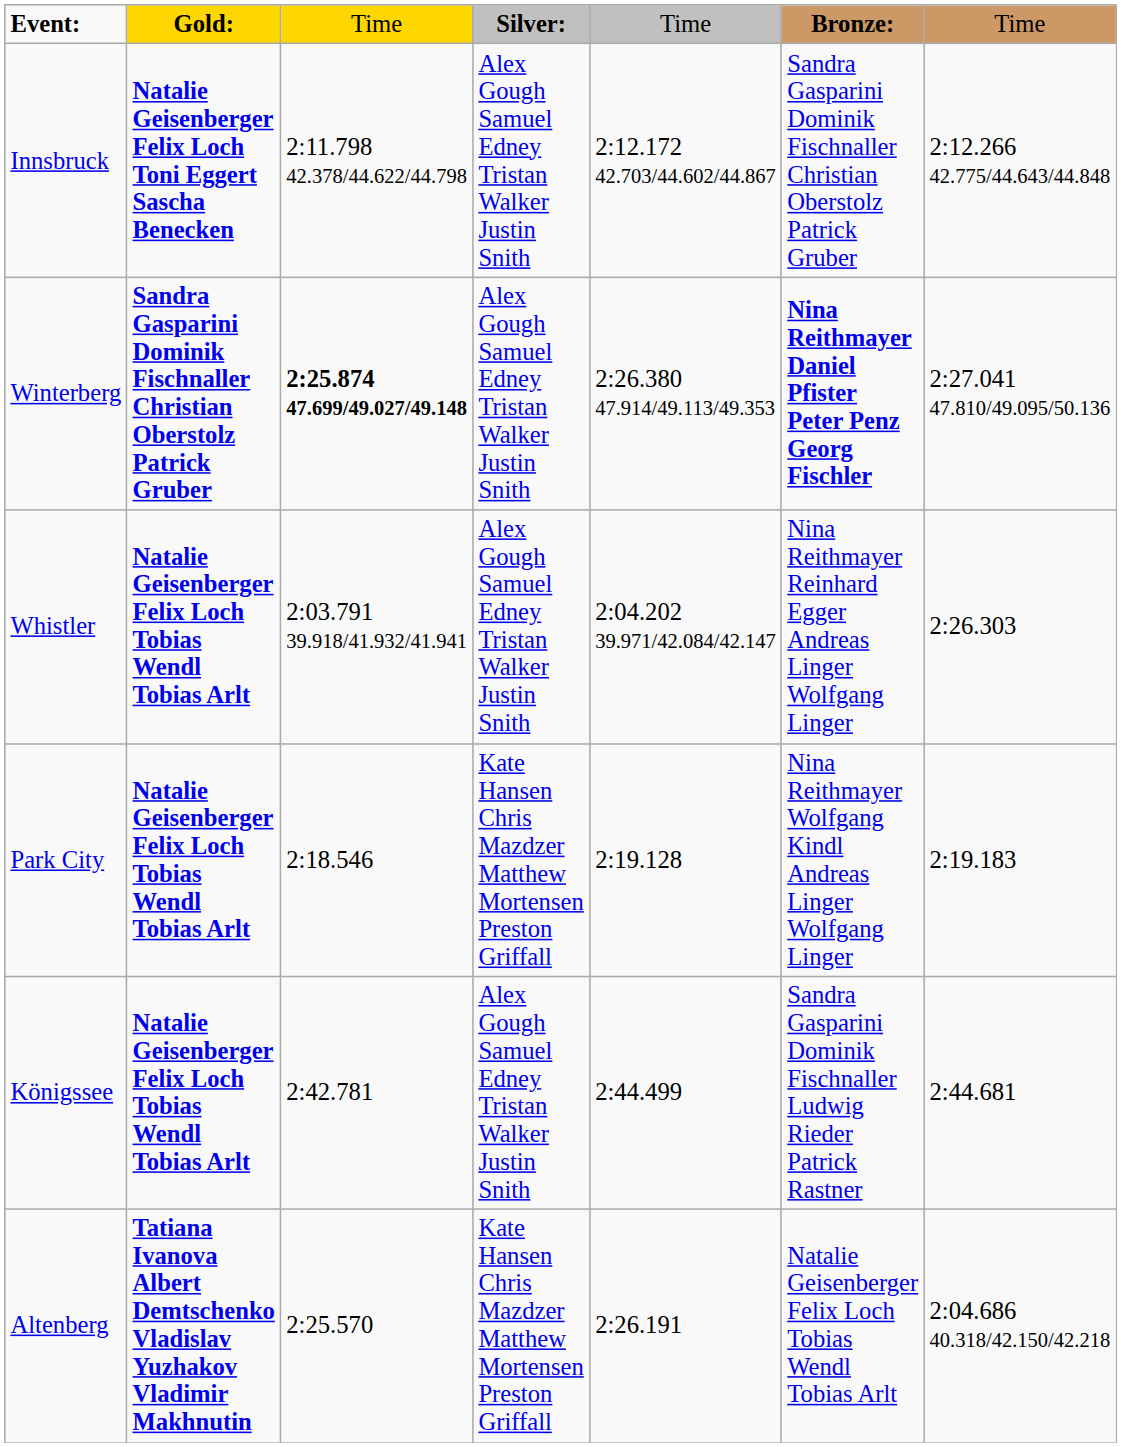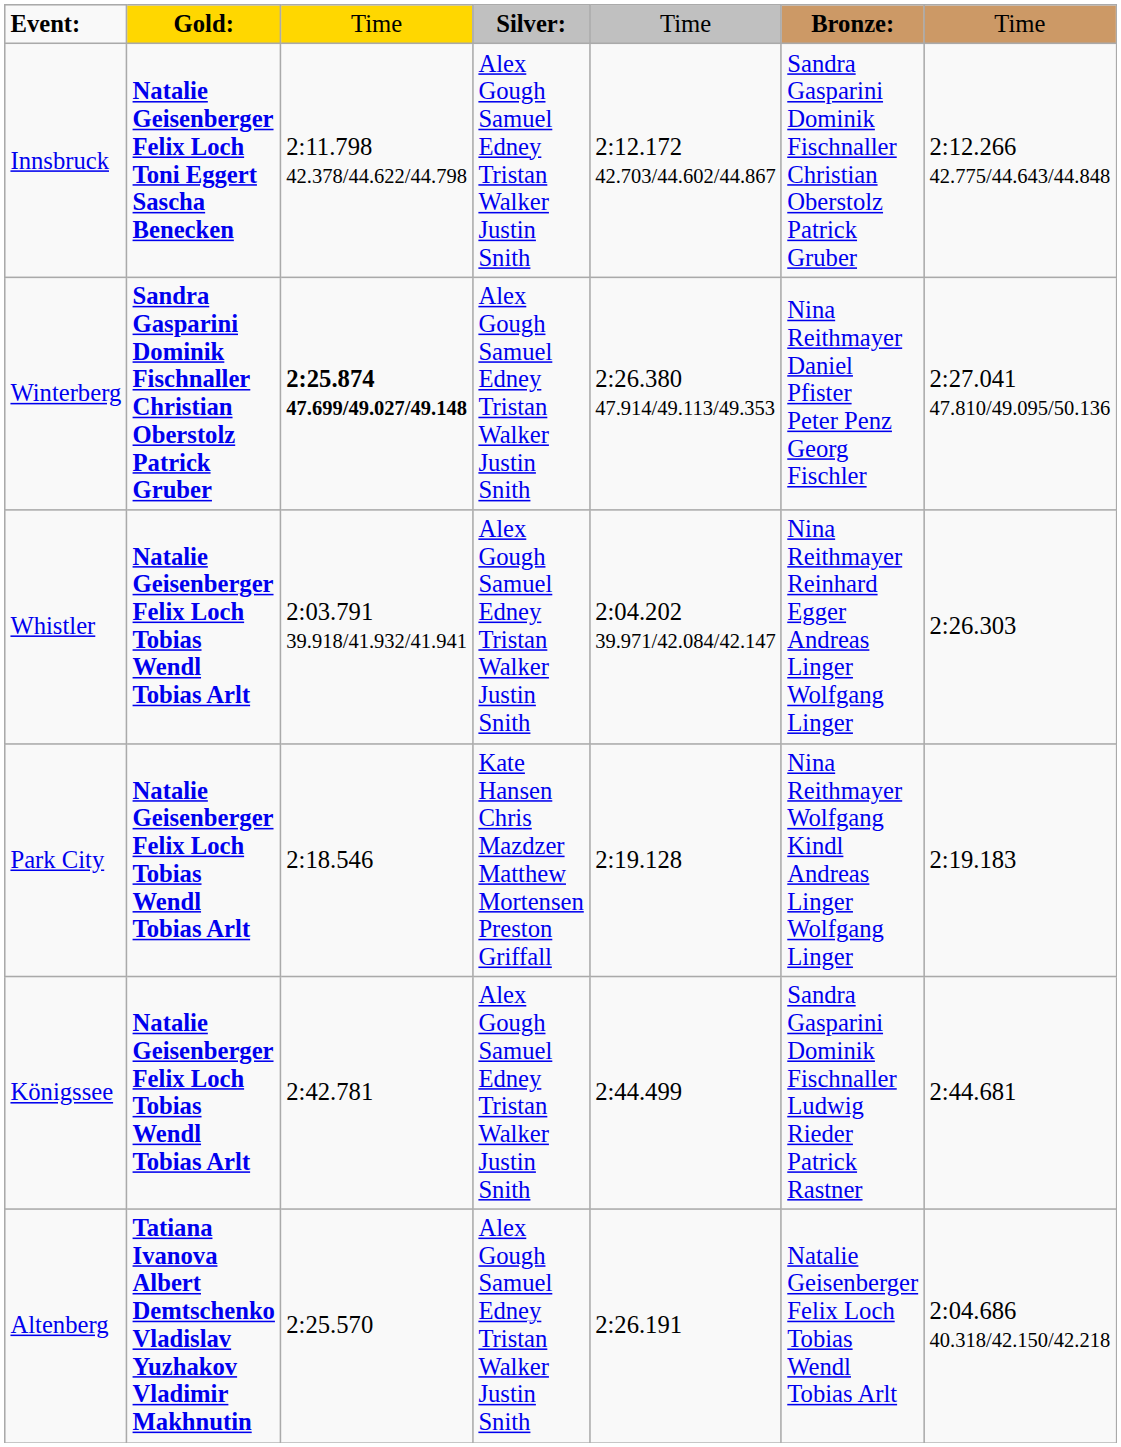Winterberg | column 6: bold -> normal
Altenberg | column 4: Kate Hansen Chris Mazdzer Matthew Mortensen Preston Griffall -> Alex Gough Samuel Edney Tristan Walker Justin Snith
